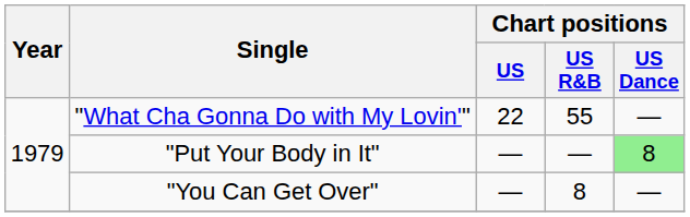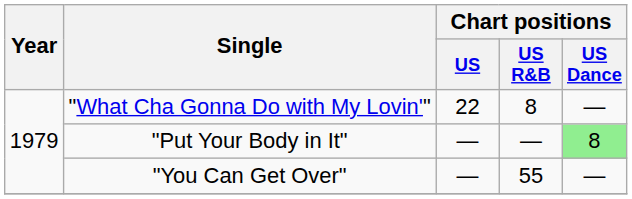"What Cha Gonna Do with My Lovin'" | Chart positions / US R&B: 55 -> 8
"You Can Get Over" | Chart positions / US R&B: 8 -> 55
